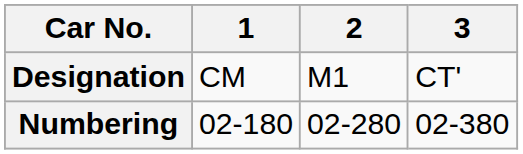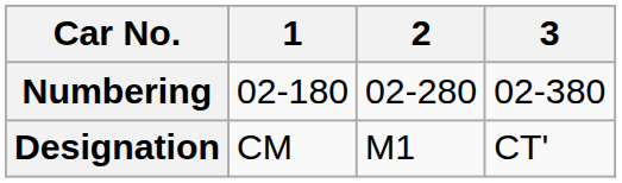rows swapped: Designation <-> Numbering
